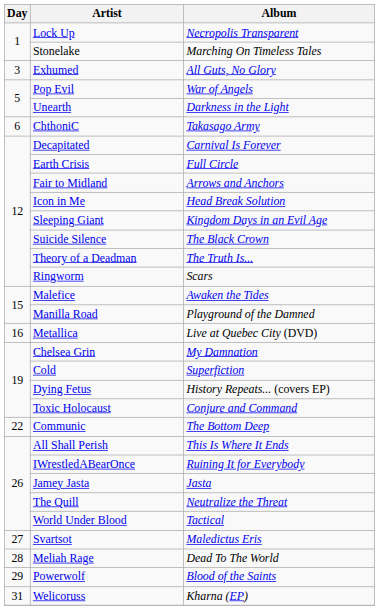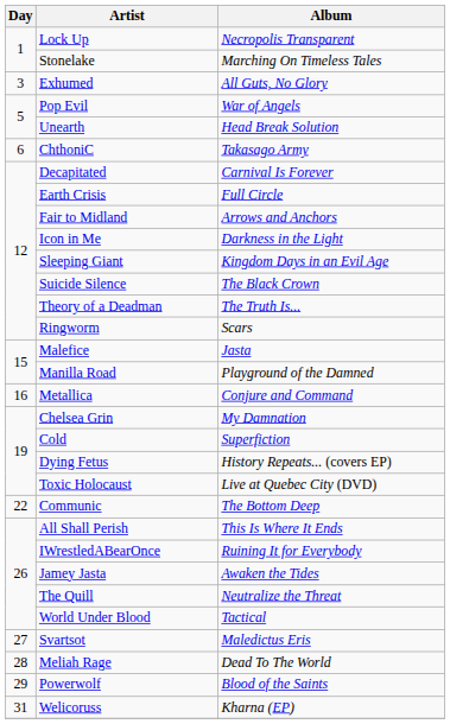Unearth | Album: Darkness in the Light -> Head Break Solution
Icon in Me | Album: Head Break Solution -> Darkness in the Light
Malefice | Album: Awaken the Tides -> Jasta
Metallica | Album: Live at Quebec City (DVD) -> Conjure and Command
Toxic Holocaust | Album: Conjure and Command -> Live at Quebec City (DVD)
Jamey Jasta | Album: Jasta -> Awaken the Tides
